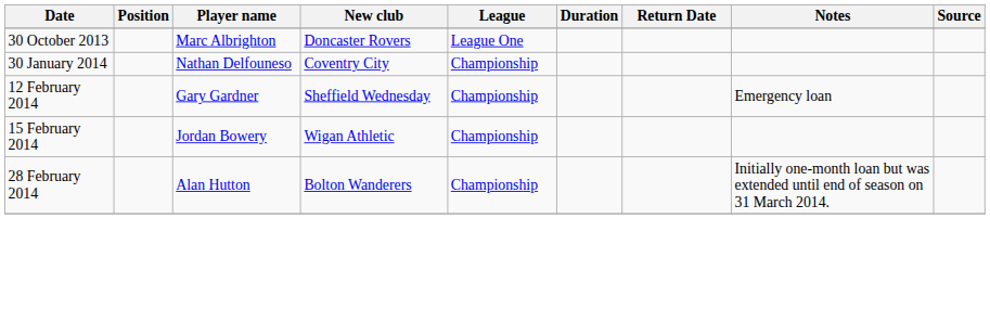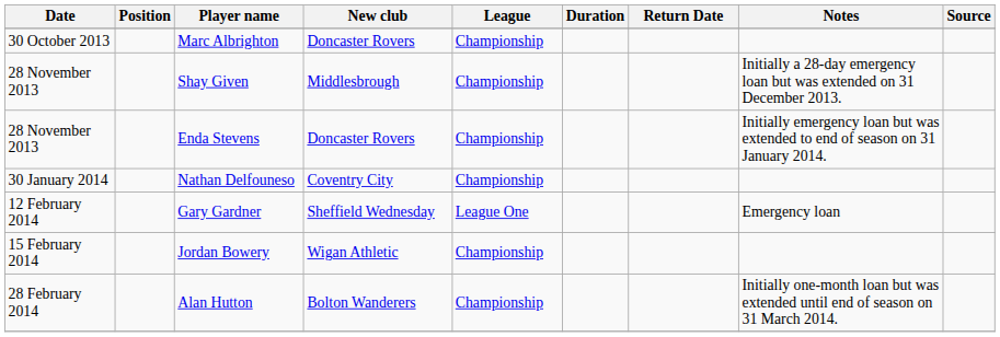Marc Albrighton | League: League One -> Championship
+ row: 28 November 2013 | Shay Given | Middlesbrough | Championship | Initially a 28-day emergency loan but was extended on 31 December 2013.
+ row: 28 November 2013 | Enda Stevens | Doncaster Rovers | Championship | Initially emergency loan but was extended to end of season on 31 January 2014.
Gary Gardner | League: Championship -> League One
